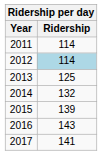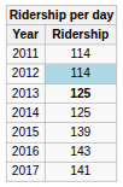2013 | Ridership: normal -> bold
2014 | Ridership: 132 -> 125
